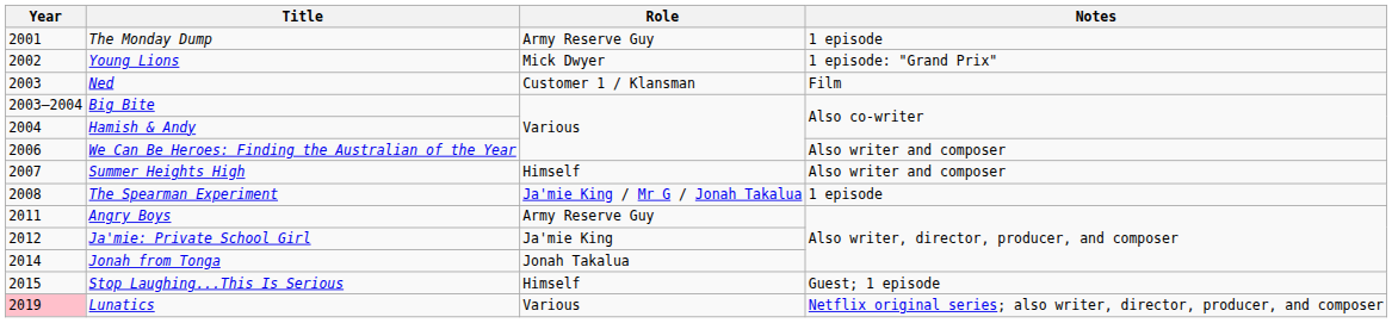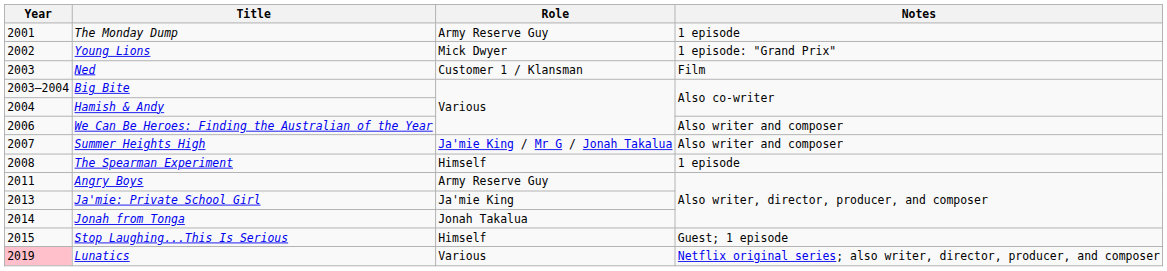Summer Heights High | Role: Himself -> Ja'mie King / Mr G / Jonah Takalua
The Spearman Experiment | Role: Ja'mie King / Mr G / Jonah Takalua -> Himself
Ja'mie: Private School Girl | Year: 2012 -> 2013
